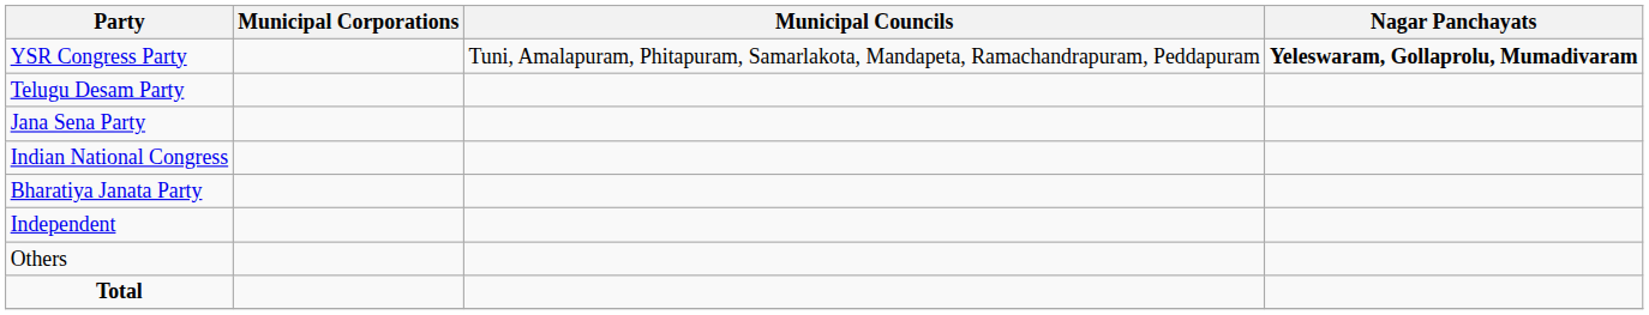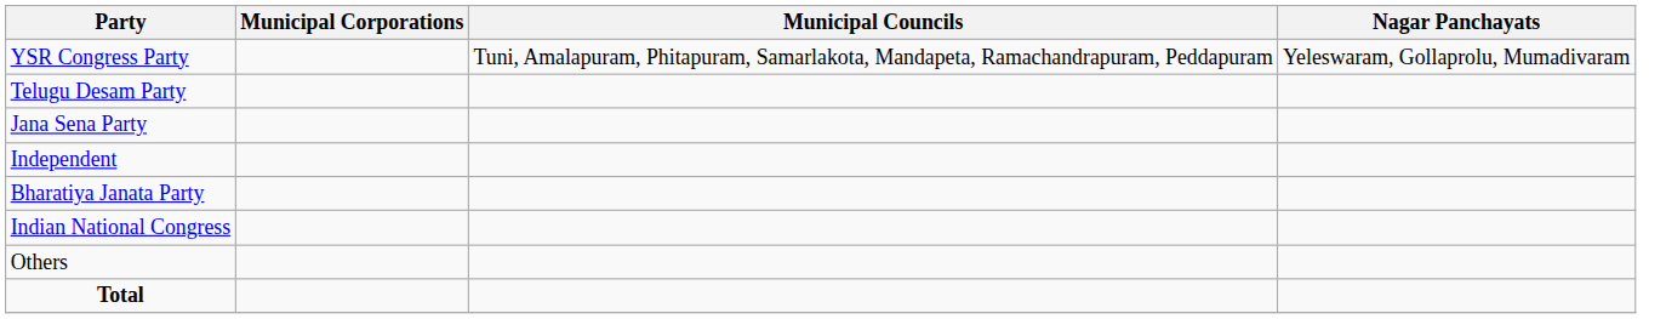YSR Congress Party | Nagar Panchayats: bold -> normal
rows swapped: Indian National Congress <-> Independent
